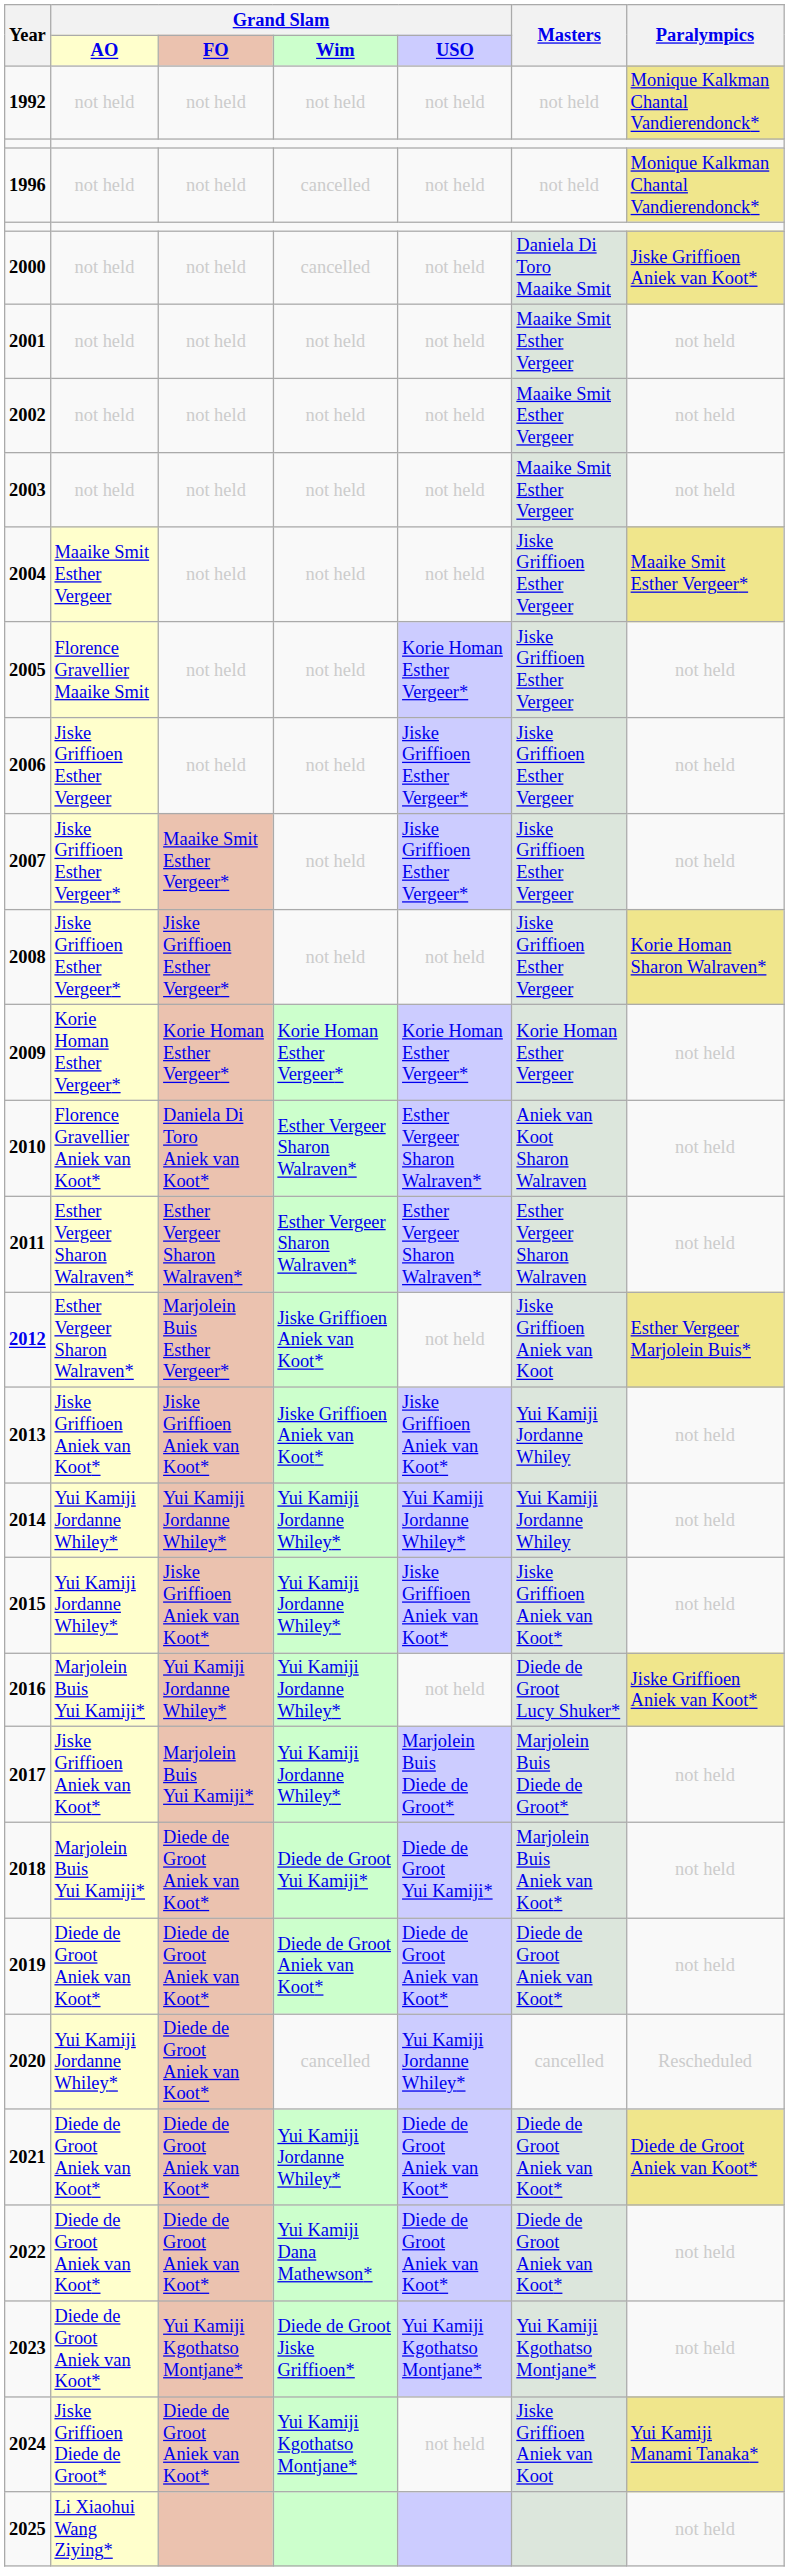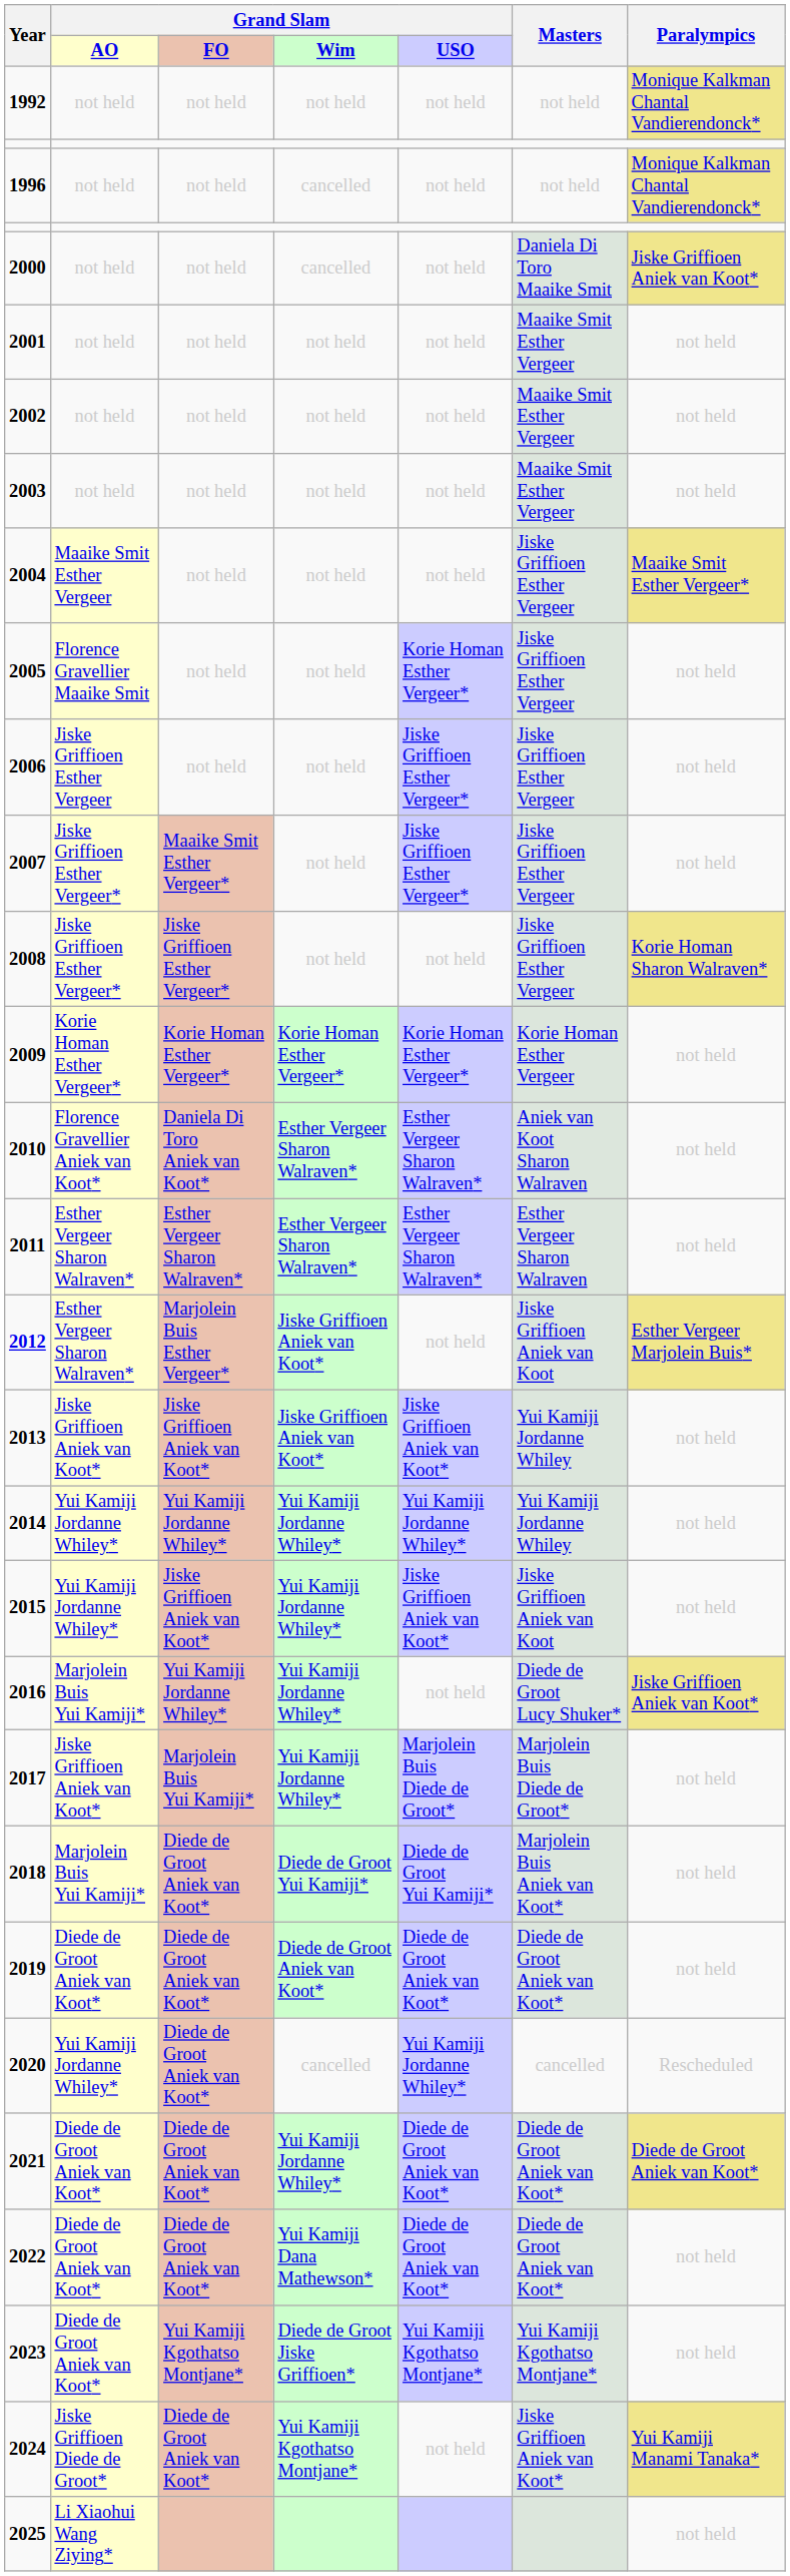2015 | Masters: Jiske Griffioen Aniek van Koot* -> Jiske Griffioen Aniek van Koot
2024 | Masters: Jiske Griffioen Aniek van Koot -> Jiske Griffioen Aniek van Koot*
